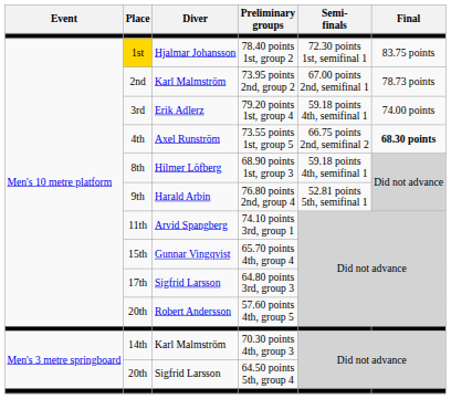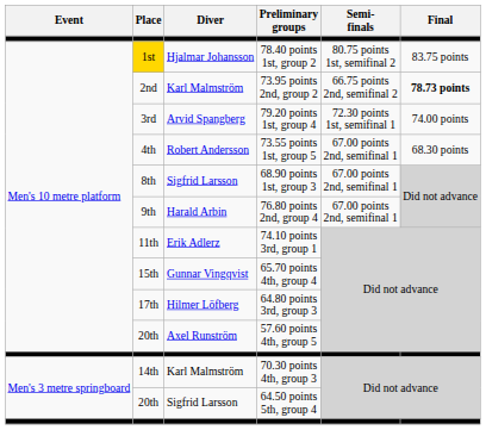78.40 points 1st, group 2 | Semi- finals: 72.30 points 1st, semifinal 1 -> 80.75 points 1st, semifinal 2
73.95 points 2nd, group 2 | Semi- finals: 67.00 points 2nd, semifinal 1 -> 66.75 points 2nd, semifinal 2
73.95 points 2nd, group 2 | Final: normal -> bold
79.20 points 1st, group 4 | Diver: Erik Adlerz -> Arvid Spangberg
79.20 points 1st, group 4 | Semi- finals: 59.18 points 4th, semifinal 1 -> 72.30 points 1st, semifinal 1
73.55 points 1st, group 5 | Diver: Axel Runström -> Robert Andersson
73.55 points 1st, group 5 | Semi- finals: 66.75 points 2nd, semifinal 2 -> 67.00 points 2nd, semifinal 1
73.55 points 1st, group 5 | Final: bold -> normal
68.90 points 1st, group 3 | Diver: Hilmer Löfberg -> Sigfrid Larsson
68.90 points 1st, group 3 | Semi- finals: 59.18 points 4th, semifinal 1 -> 67.00 points 2nd, semifinal 1
76.80 points 2nd, group 4 | Semi- finals: 52.81 points 5th, semifinal 1 -> 67.00 points 2nd, semifinal 1
74.10 points 3rd, group 1 | Diver: Arvid Spangberg -> Erik Adlerz
64.80 points 3rd, group 3 | Diver: Sigfrid Larsson -> Hilmer Löfberg
57.60 points 4th, group 5 | Diver: Robert Andersson -> Axel Runström
